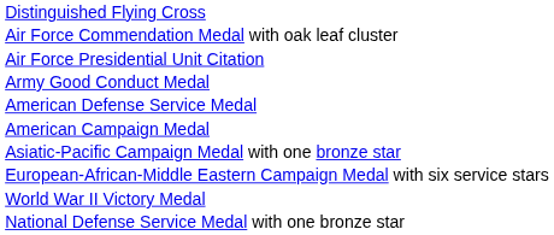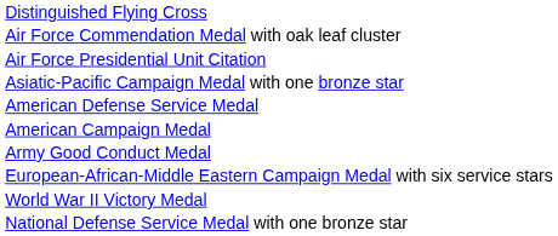rows swapped: Army Good Conduct Medal <-> Asiatic-Pacific Campaign Medal with one bronze star
